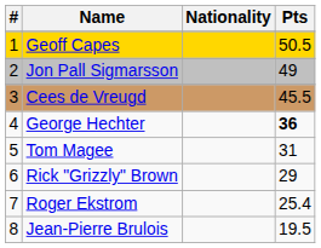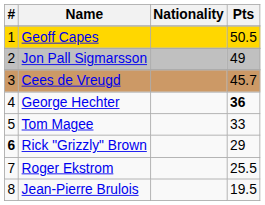Cees de Vreugd | Pts: 45.5 -> 45.7
Tom Magee | Pts: 31 -> 33
Rick "Grizzly" Brown | #: normal -> bold
Roger Ekstrom | Pts: 25.4 -> 25.5
